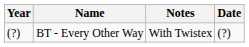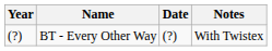columns swapped: Date <-> Notes
